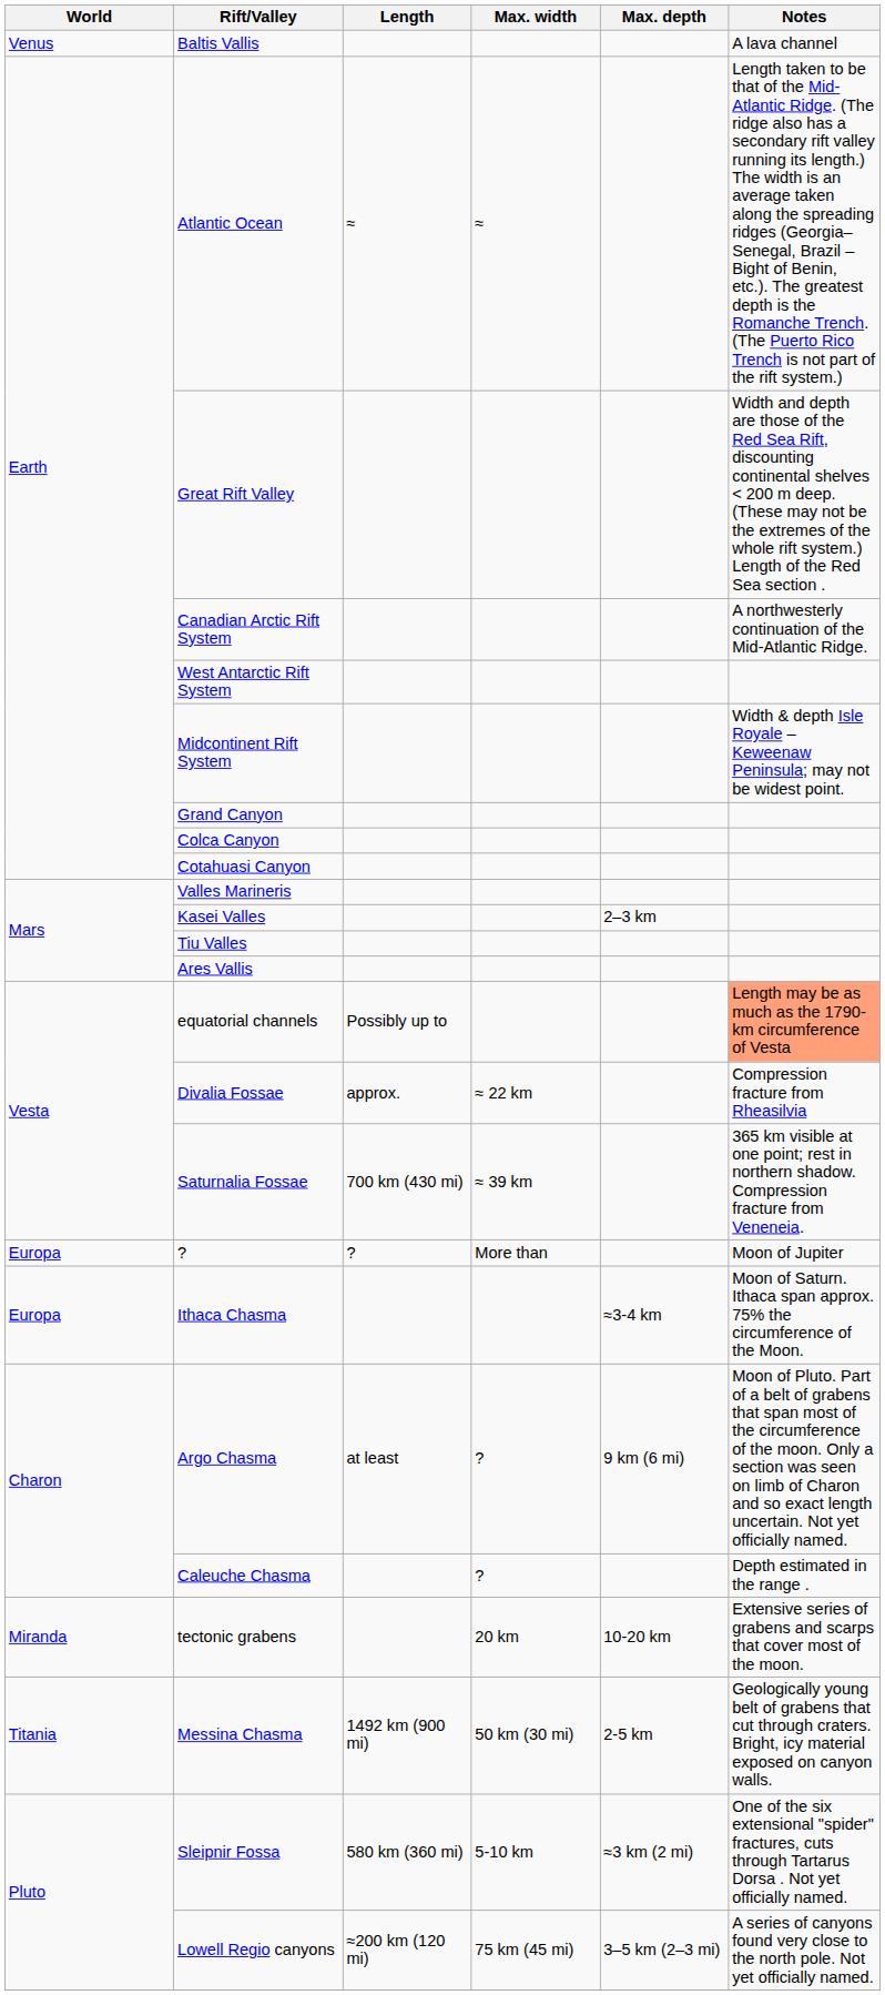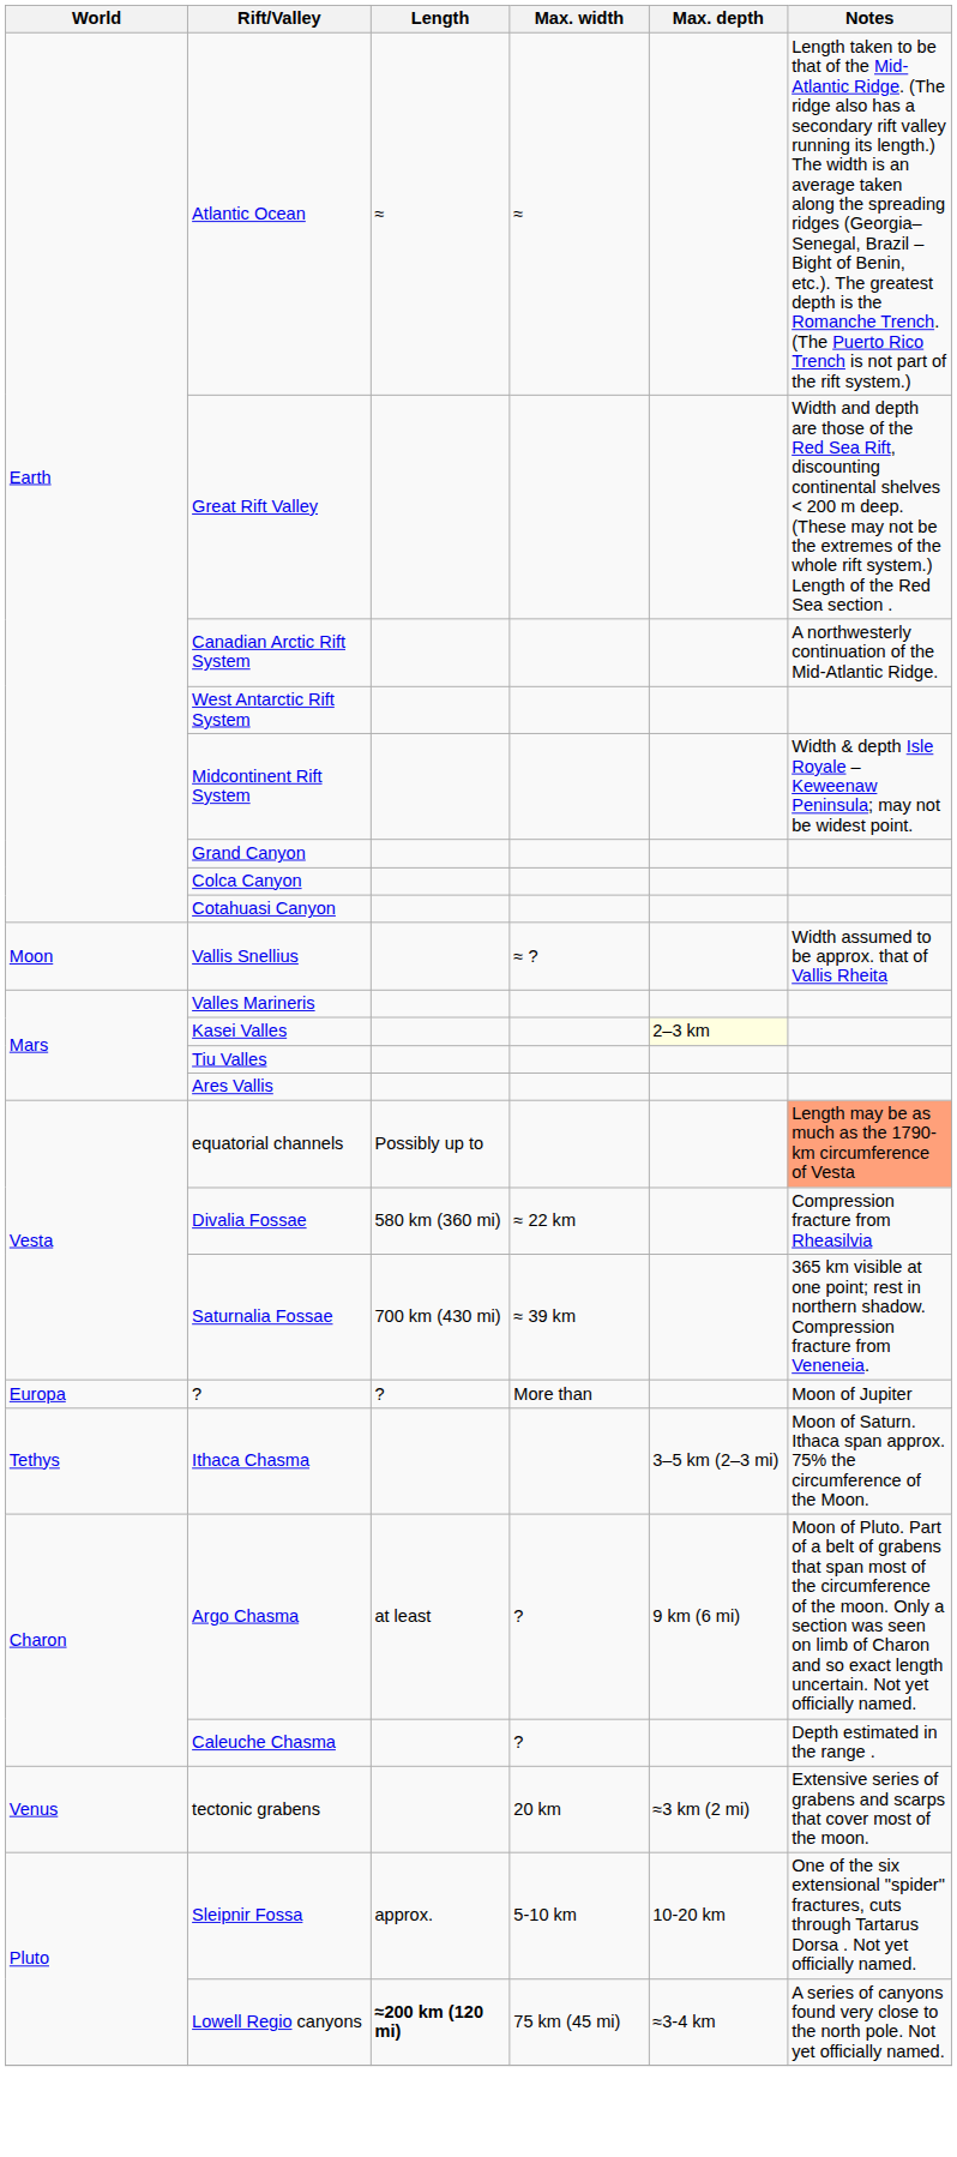- row: Venus | Baltis Vallis | A lava channel
+ row: Moon | Vallis Snellius | ≈ ? | Width assumed to be approx. that of Vallis Rheita
Kasei Valles | Max. depth: no background -> lightyellow background
Divalia Fossae | Length: approx. -> 580 km (360 mi)
Ithaca Chasma | World: Europa -> Tethys
Ithaca Chasma | Max. depth: ≈3-4 km -> 3–5 km (2–3 mi)
tectonic grabens | World: Miranda -> Venus
tectonic grabens | Max. depth: 10-20 km -> ≈3 km (2 mi)
- row: Titania | Messina Chasma | 1492 km (900 mi) | 50 km (30 mi) | 2-5 km | Geologically young belt of grabens that cut through craters. Bright, icy material exposed on canyon walls.
Sleipnir Fossa | Length: 580 km (360 mi) -> approx.
Sleipnir Fossa | Max. depth: ≈3 km (2 mi) -> 10-20 km
Lowell Regio canyons | Length: normal -> bold
Lowell Regio canyons | Max. depth: 3–5 km (2–3 mi) -> ≈3-4 km
